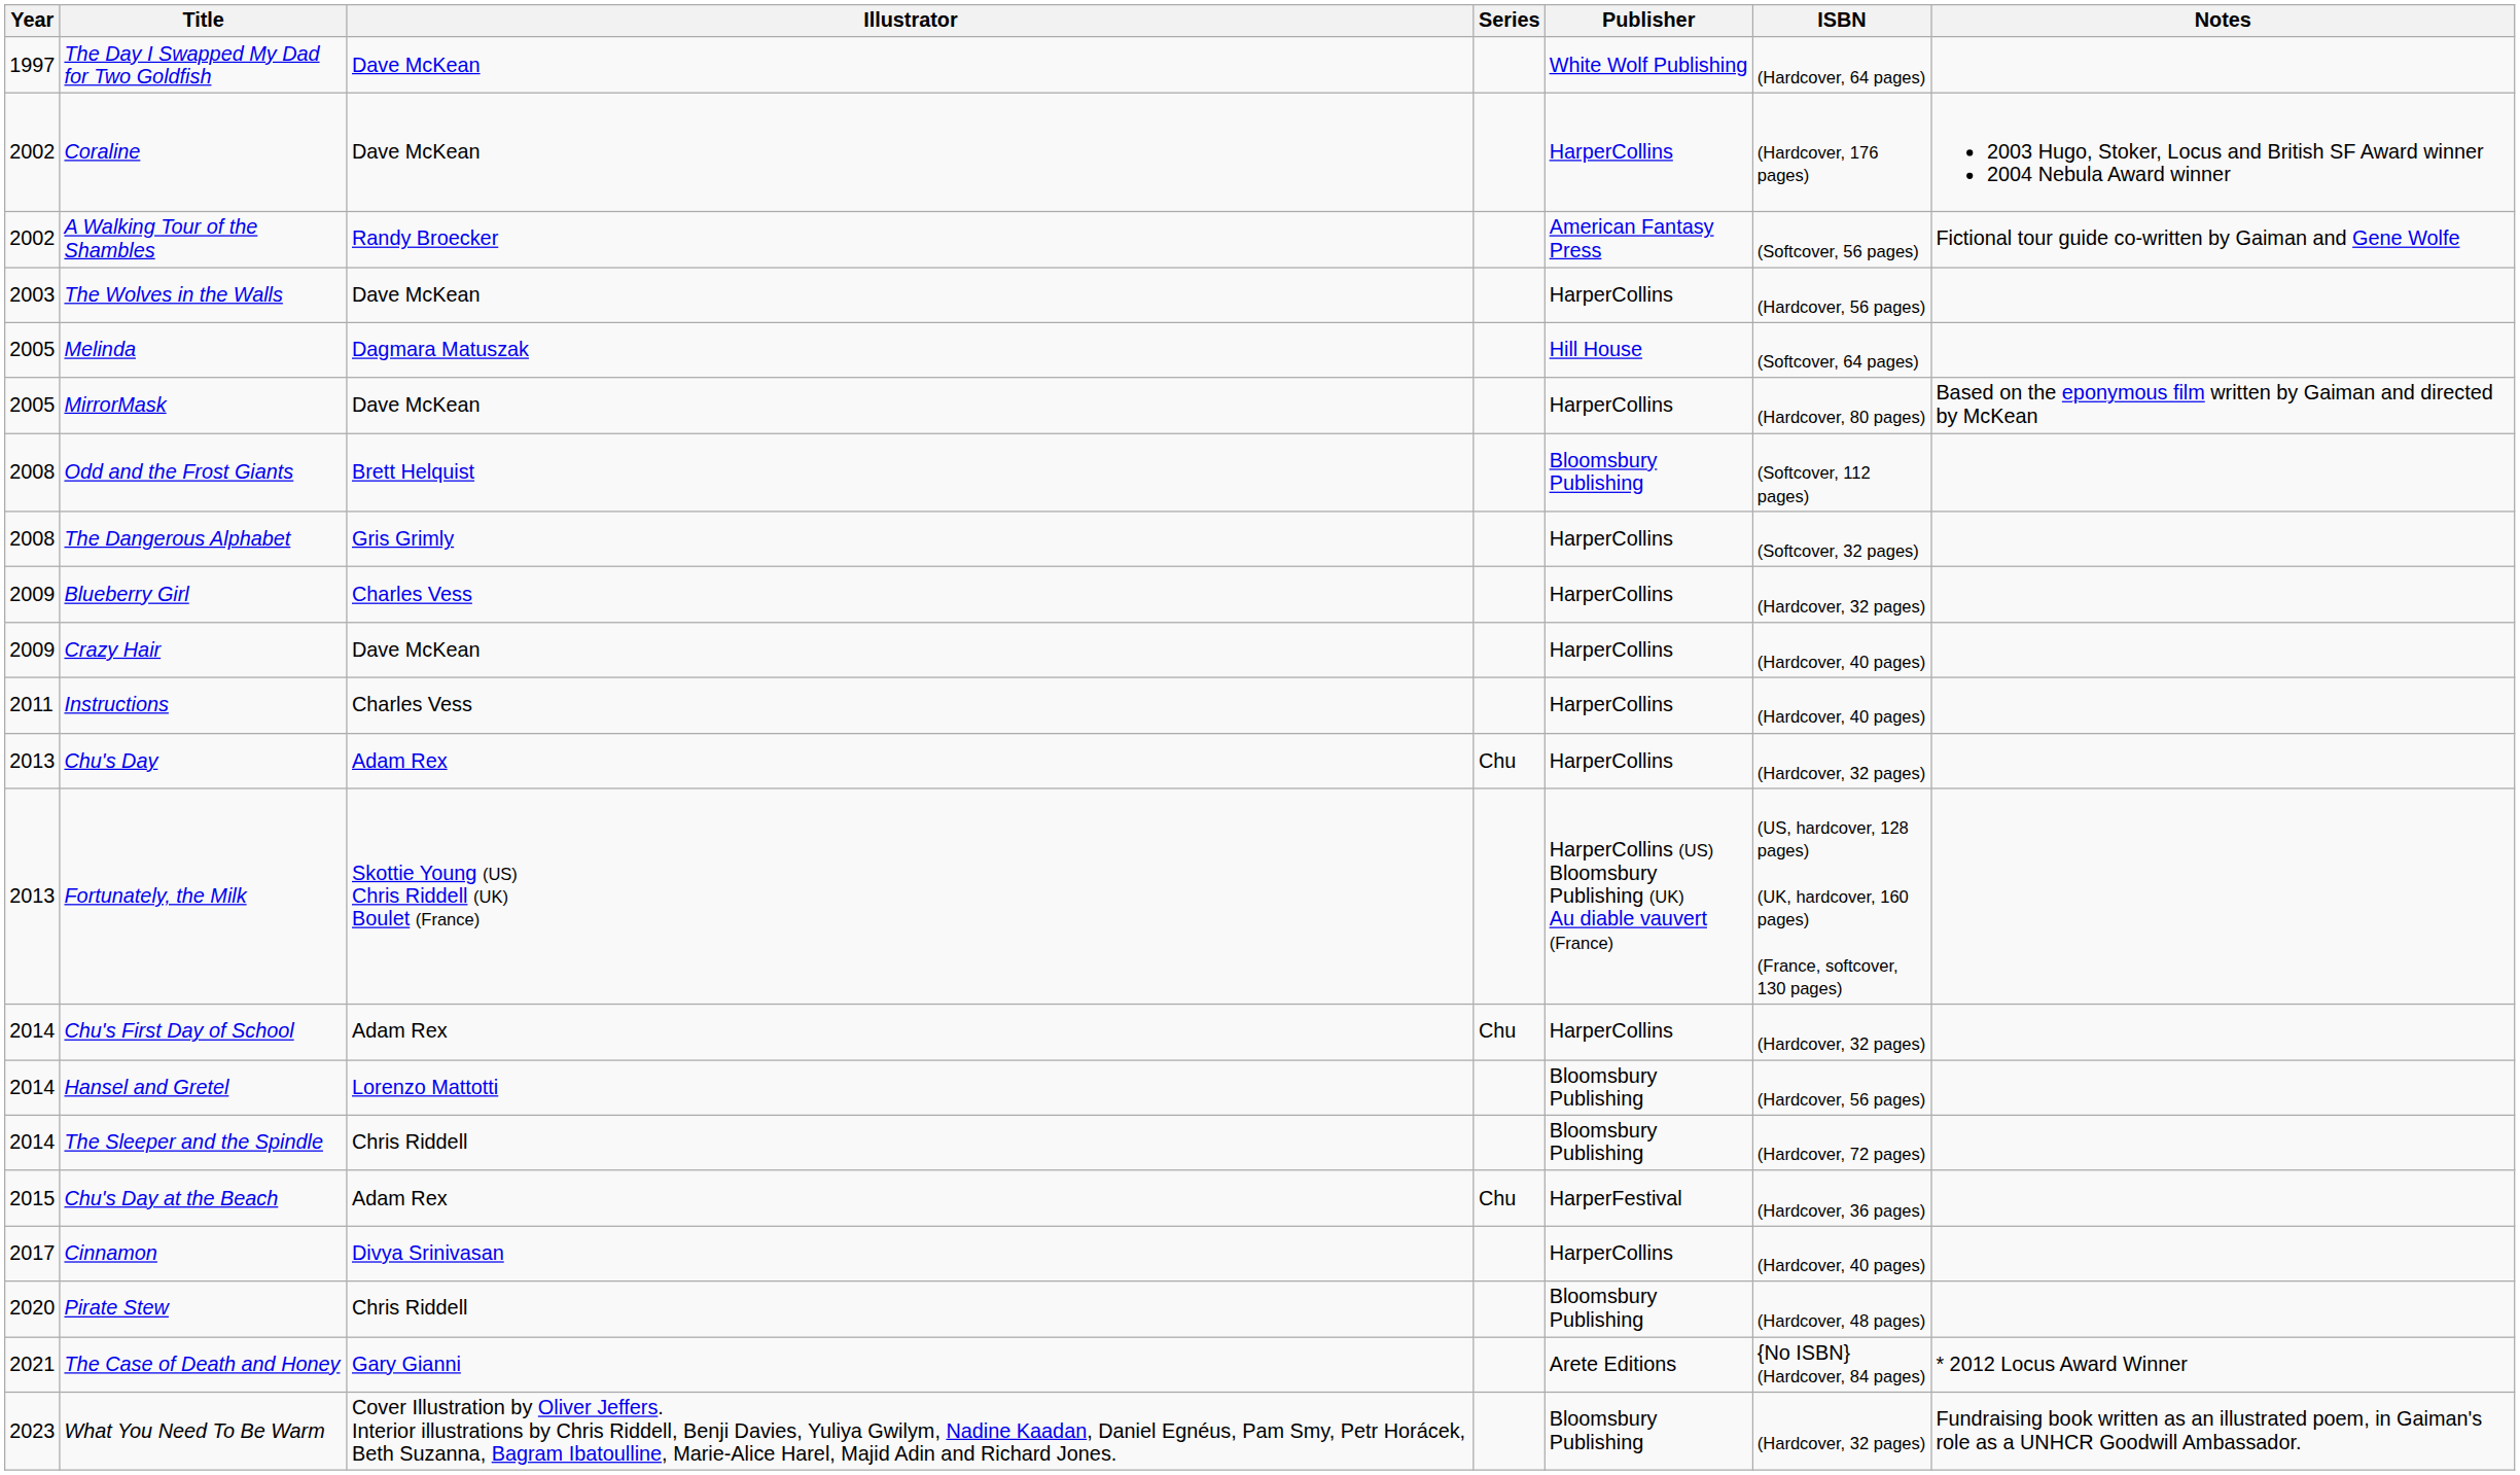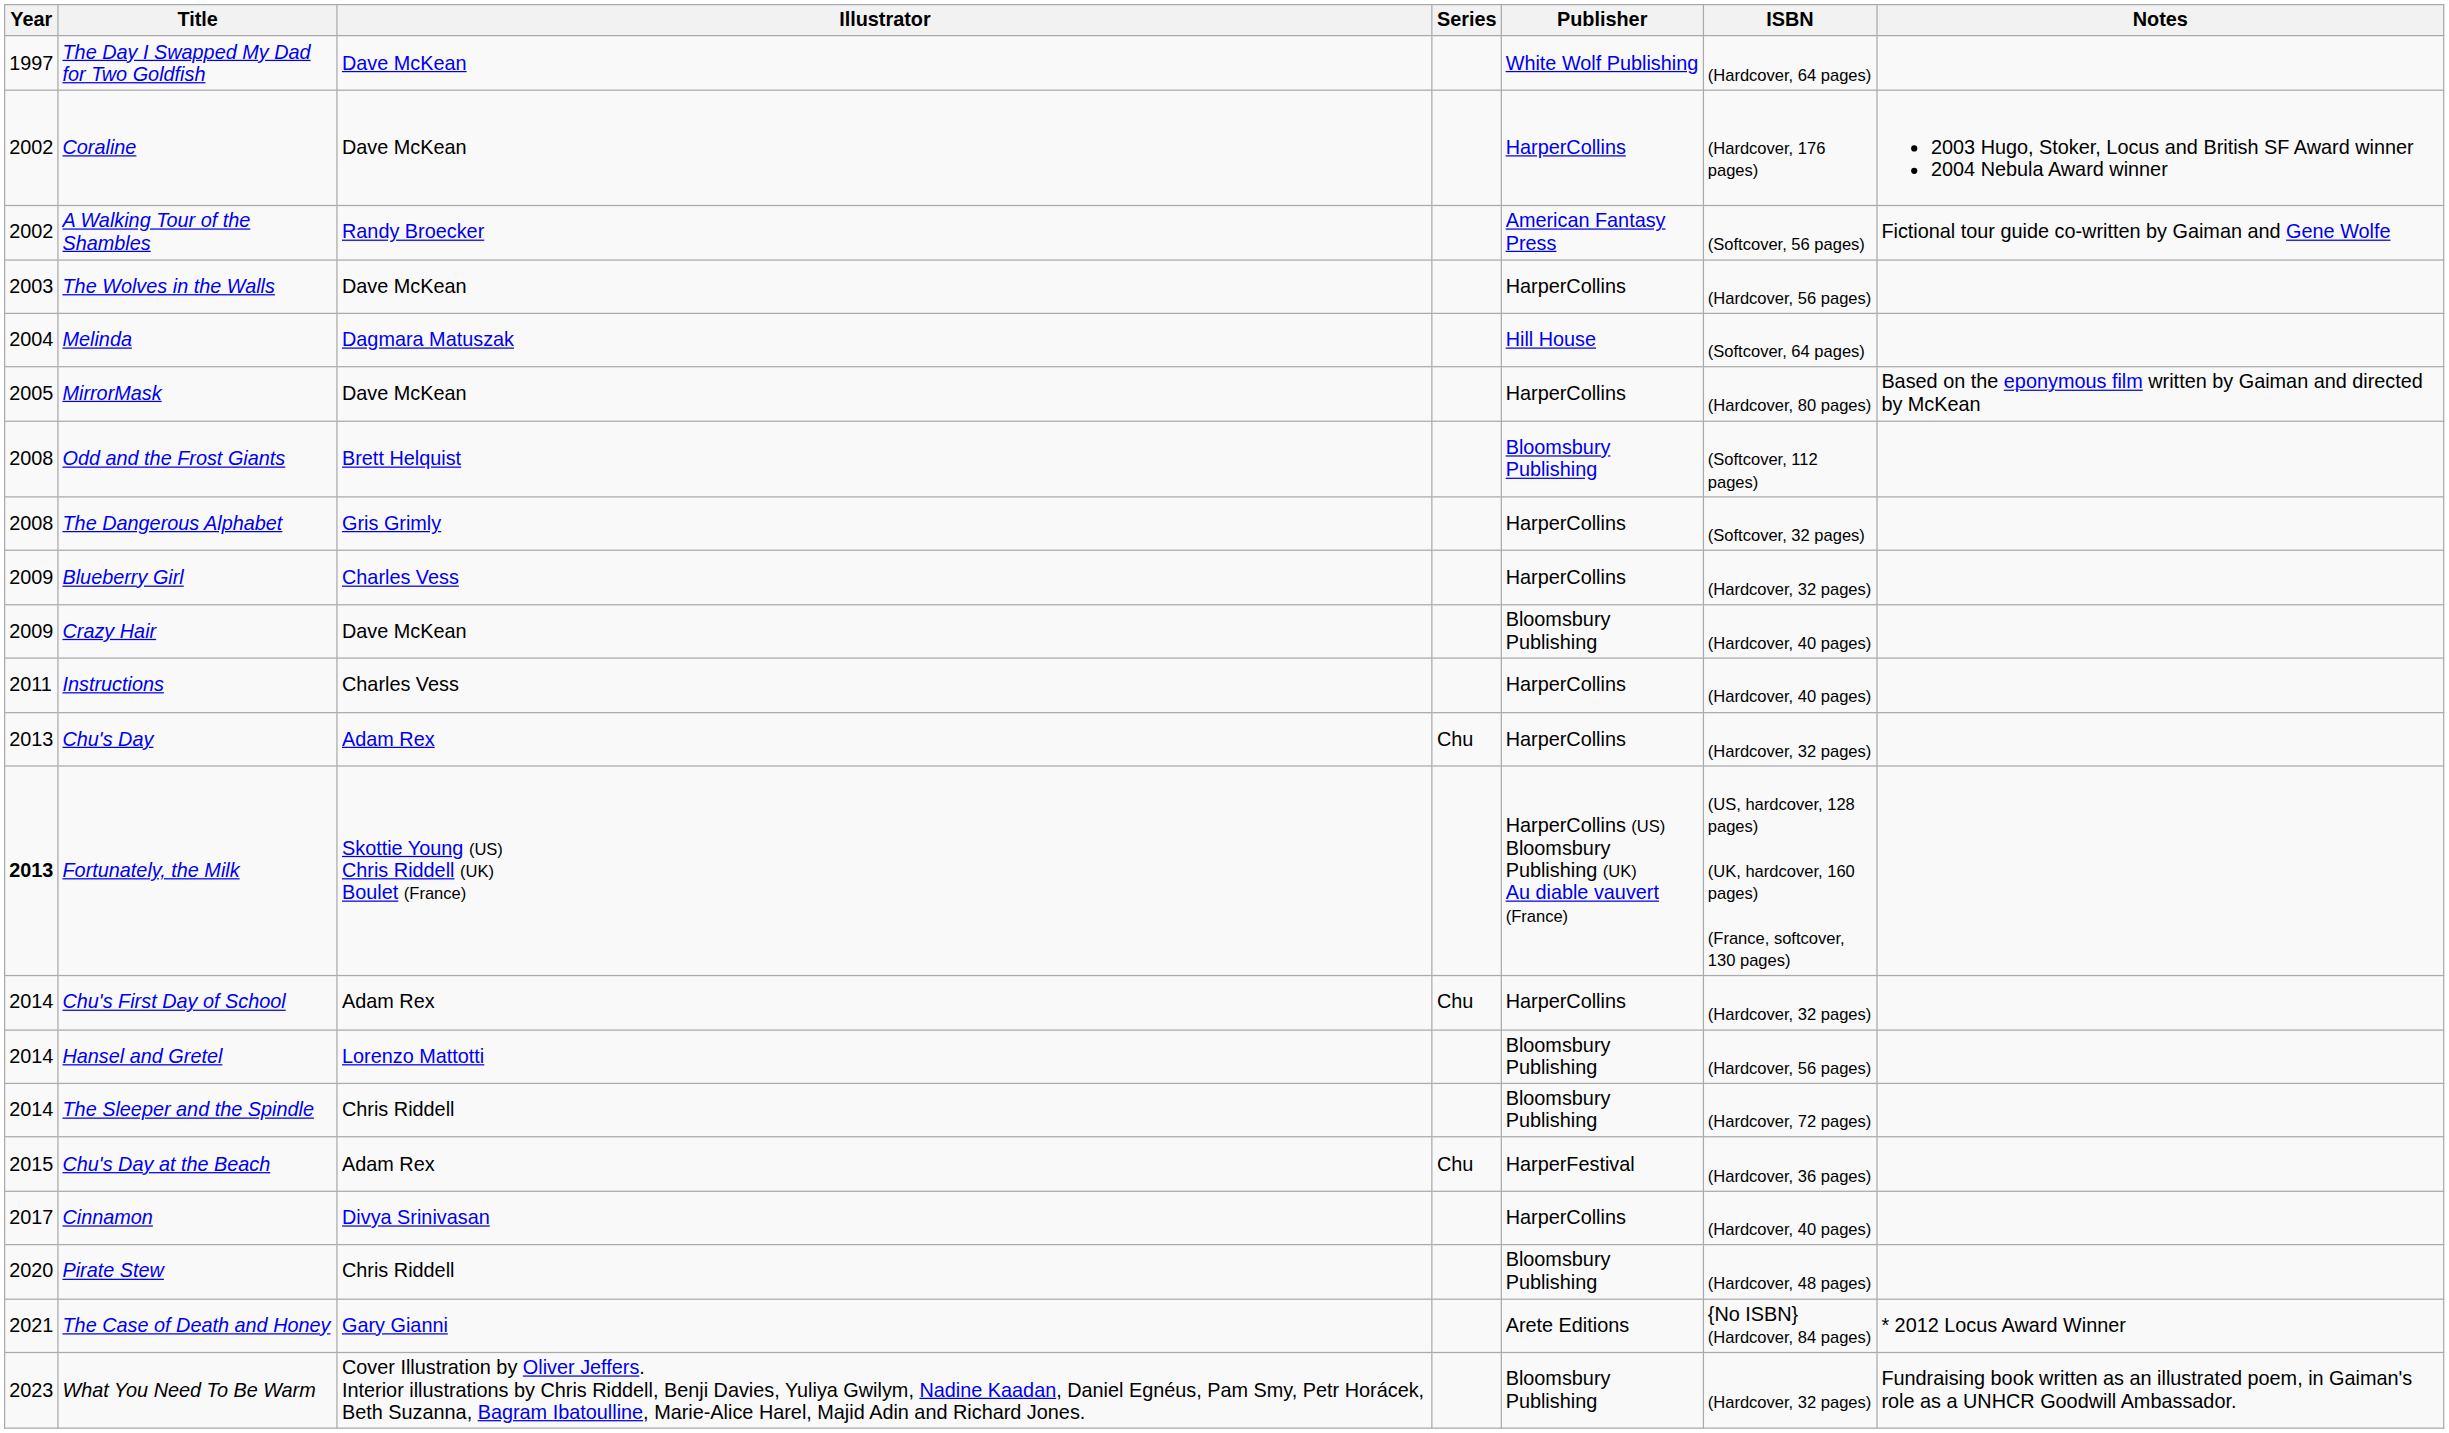Melinda | Year: 2005 -> 2004
Crazy Hair | Publisher: HarperCollins -> Bloomsbury Publishing
Fortunately, the Milk | Year: normal -> bold
